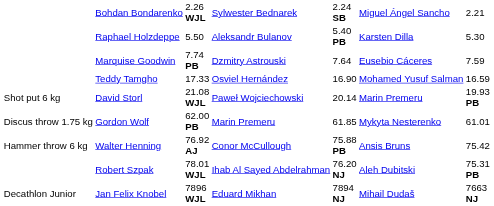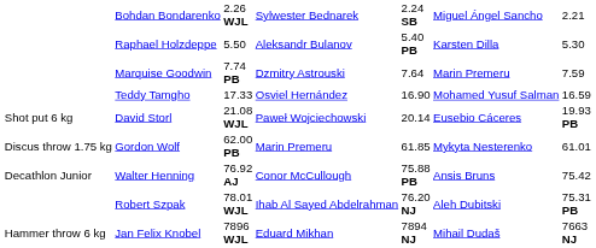Marquise Goodwin | column 6: Eusebio Cáceres -> Marin Premeru
David Storl | column 6: Marin Premeru -> Eusebio Cáceres
Walter Henning | column 1: Hammer throw 6 kg -> Decathlon Junior
Jan Felix Knobel | column 1: Decathlon Junior -> Hammer throw 6 kg
